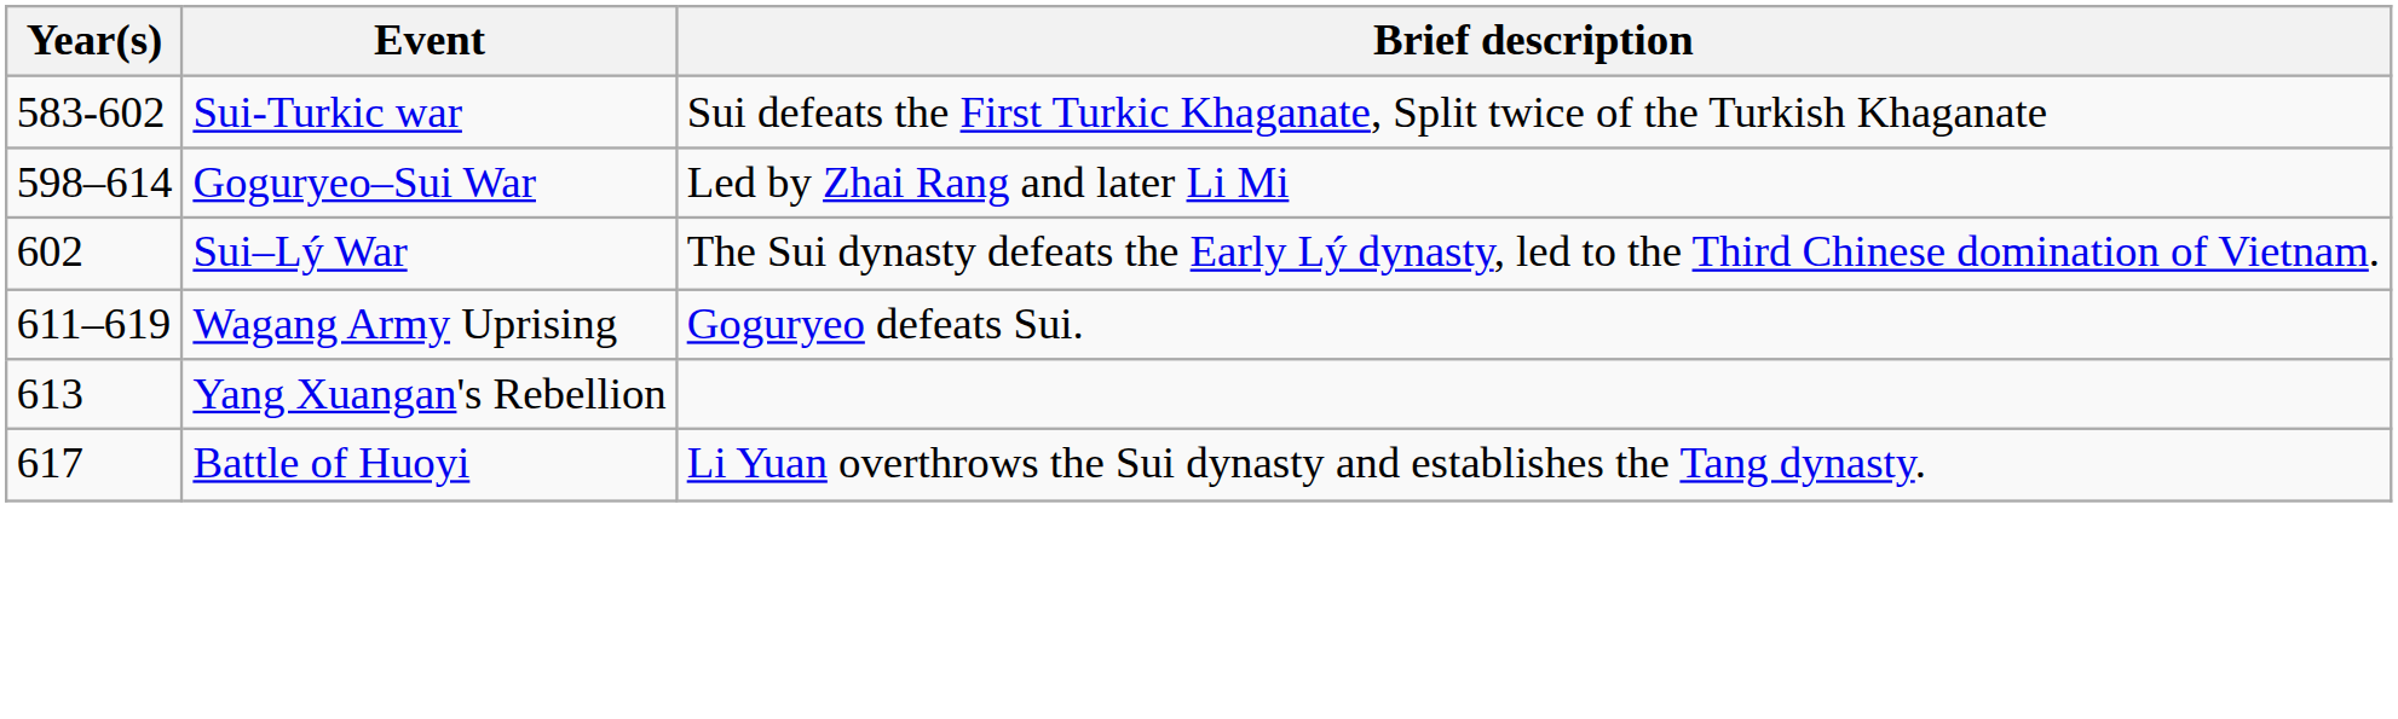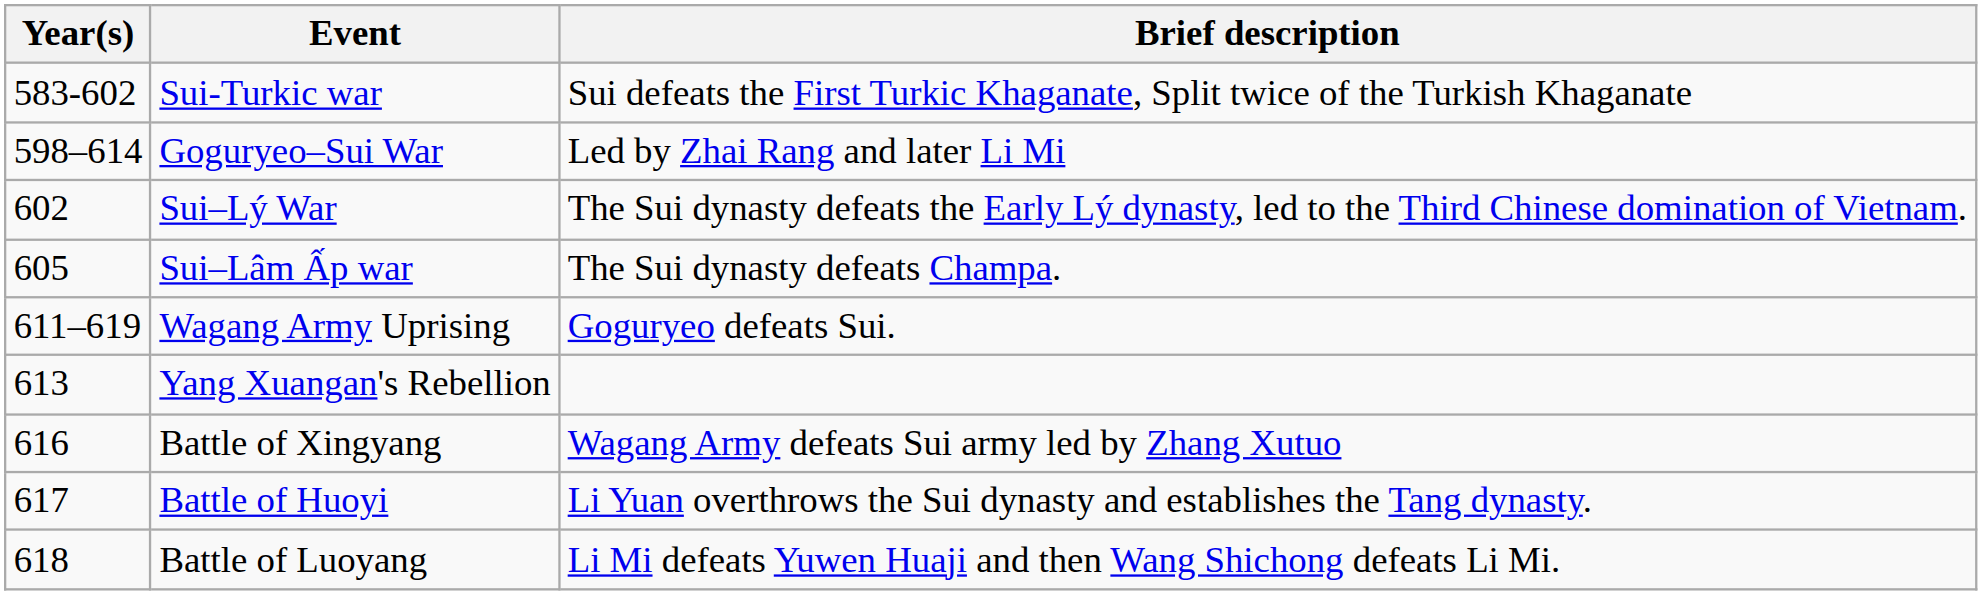+ row: 605 | Sui–Lâm Ấp war | The Sui dynasty defeats Champa.
+ row: 616 | Battle of Xingyang | Wagang Army defeats Sui army led by Zhang Xutuo
+ row: 618 | Battle of Luoyang | Li Mi defeats Yuwen Huaji and then Wang Shichong defeats Li Mi.
